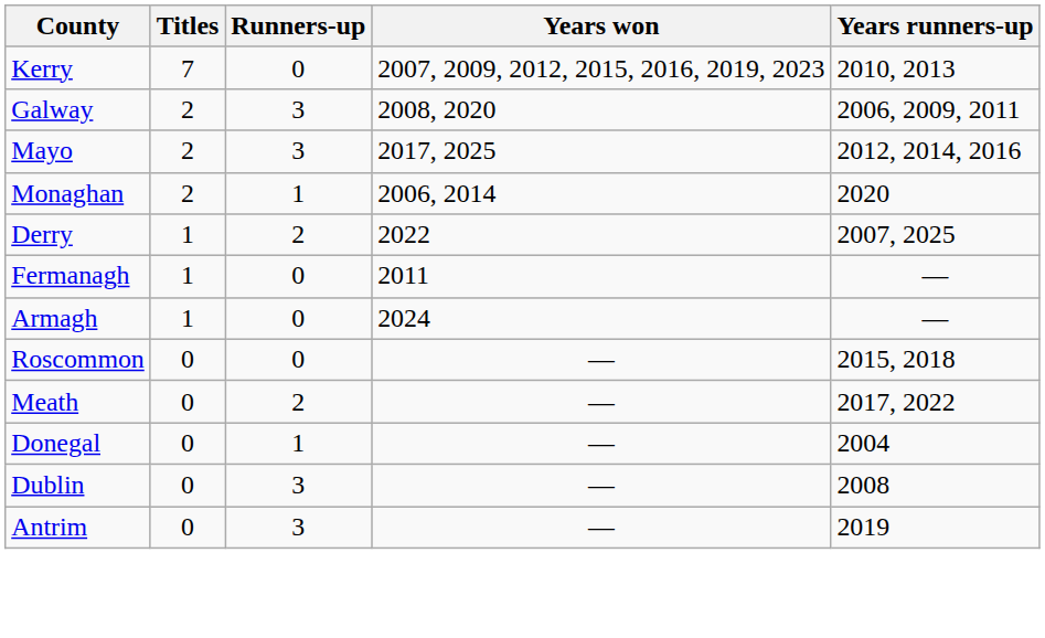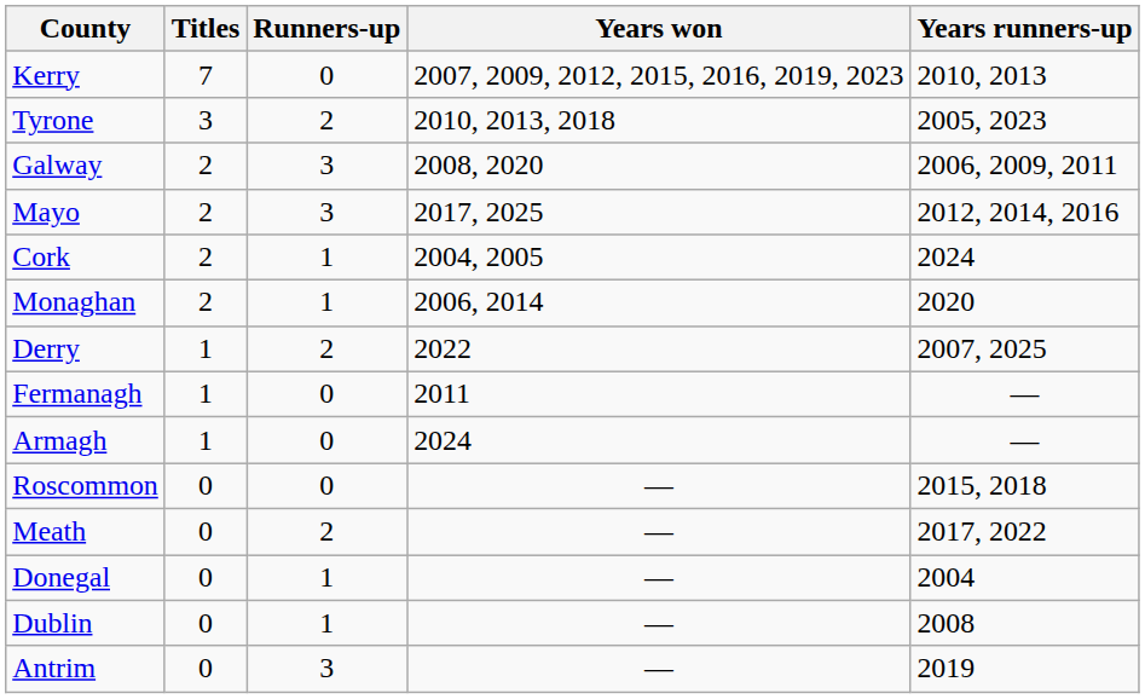+ row: Tyrone | 3 | 2 | 2010, 2013, 2018 | 2005, 2023
+ row: Cork | 2 | 1 | 2004, 2005 | 2024
Dublin | Runners-up: 3 -> 1
